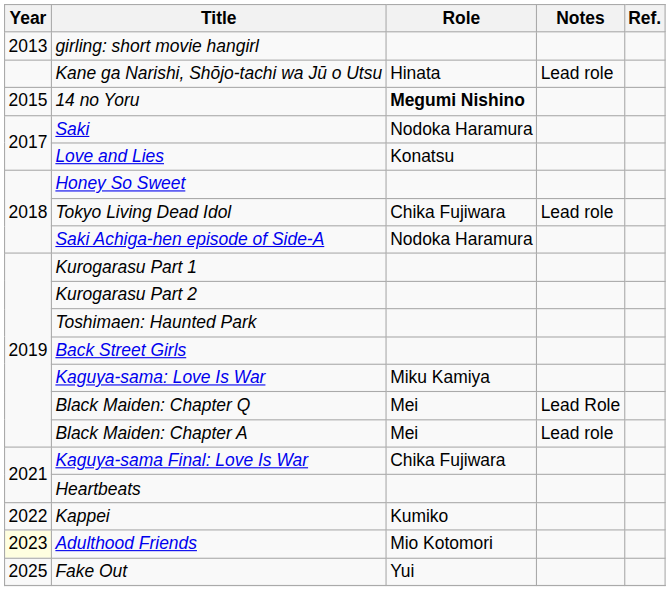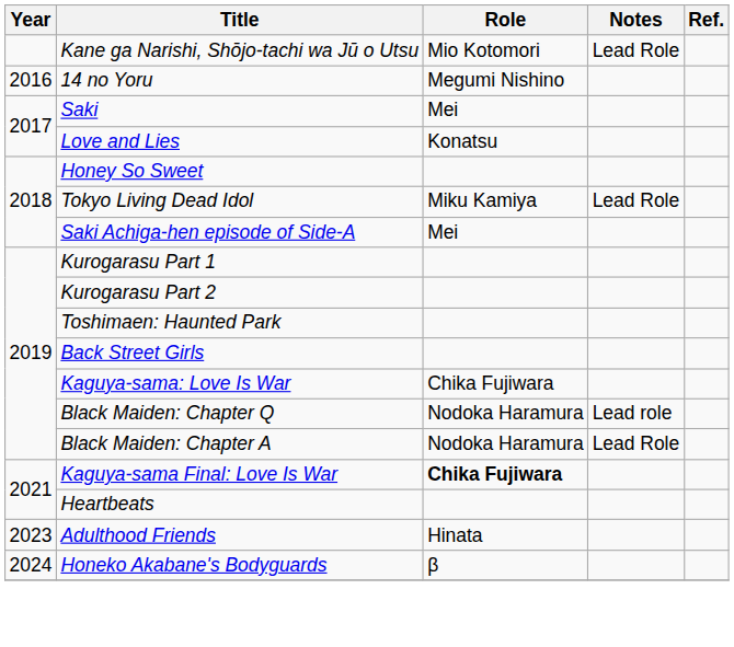- row: 2013 | girling: short movie hangirl
Kane ga Narishi, Shōjo-tachi wa Jū o Utsu | Role: Hinata -> Mio Kotomori
Kane ga Narishi, Shōjo-tachi wa Jū o Utsu | Notes: Lead role -> Lead Role
14 no Yoru | Year: 2015 -> 2016
14 no Yoru | Role: bold -> normal
Saki | Role: Nodoka Haramura -> Mei
Tokyo Living Dead Idol | Role: Chika Fujiwara -> Miku Kamiya
Tokyo Living Dead Idol | Notes: Lead role -> Lead Role
Saki Achiga-hen episode of Side-A | Role: Nodoka Haramura -> Mei
Kaguya-sama: Love Is War | Role: Miku Kamiya -> Chika Fujiwara
Black Maiden: Chapter Q | Role: Mei -> Nodoka Haramura
Black Maiden: Chapter Q | Notes: Lead Role -> Lead role
Black Maiden: Chapter A | Role: Mei -> Nodoka Haramura
Black Maiden: Chapter A | Notes: Lead role -> Lead Role
Kaguya-sama Final: Love Is War | Role: normal -> bold
- row: 2022 | Kappei | Kumiko
Adulthood Friends | Year: lightyellow background -> no background
Adulthood Friends | Role: Mio Kotomori -> Hinata
+ row: 2024 | Honeko Akabane's Bodyguards | β
- row: 2025 | Fake Out | Yui
